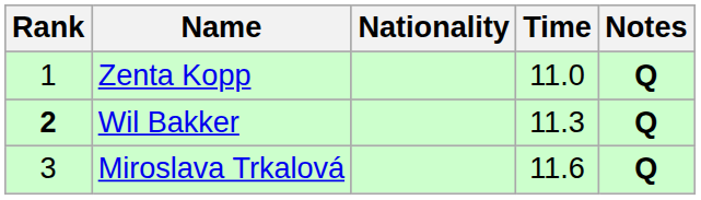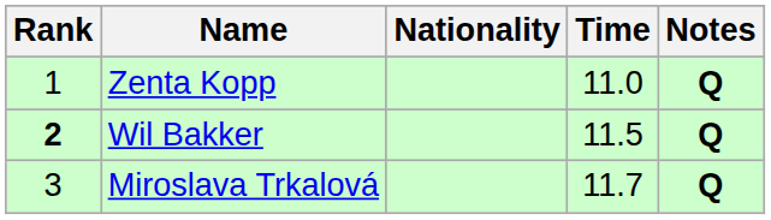Wil Bakker | Time: 11.3 -> 11.5
Miroslava Trkalová | Time: 11.6 -> 11.7
